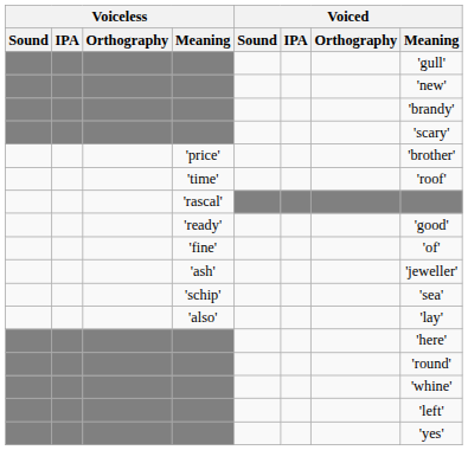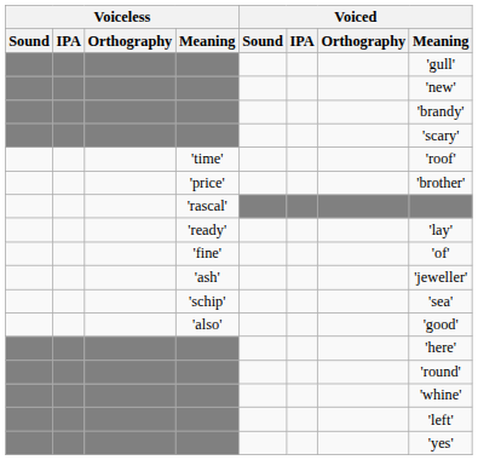rows swapped: 'price' <-> 'time'
'ready' | Voiced / Meaning: 'good' -> 'lay'
'also' | Voiced / Meaning: 'lay' -> 'good'
